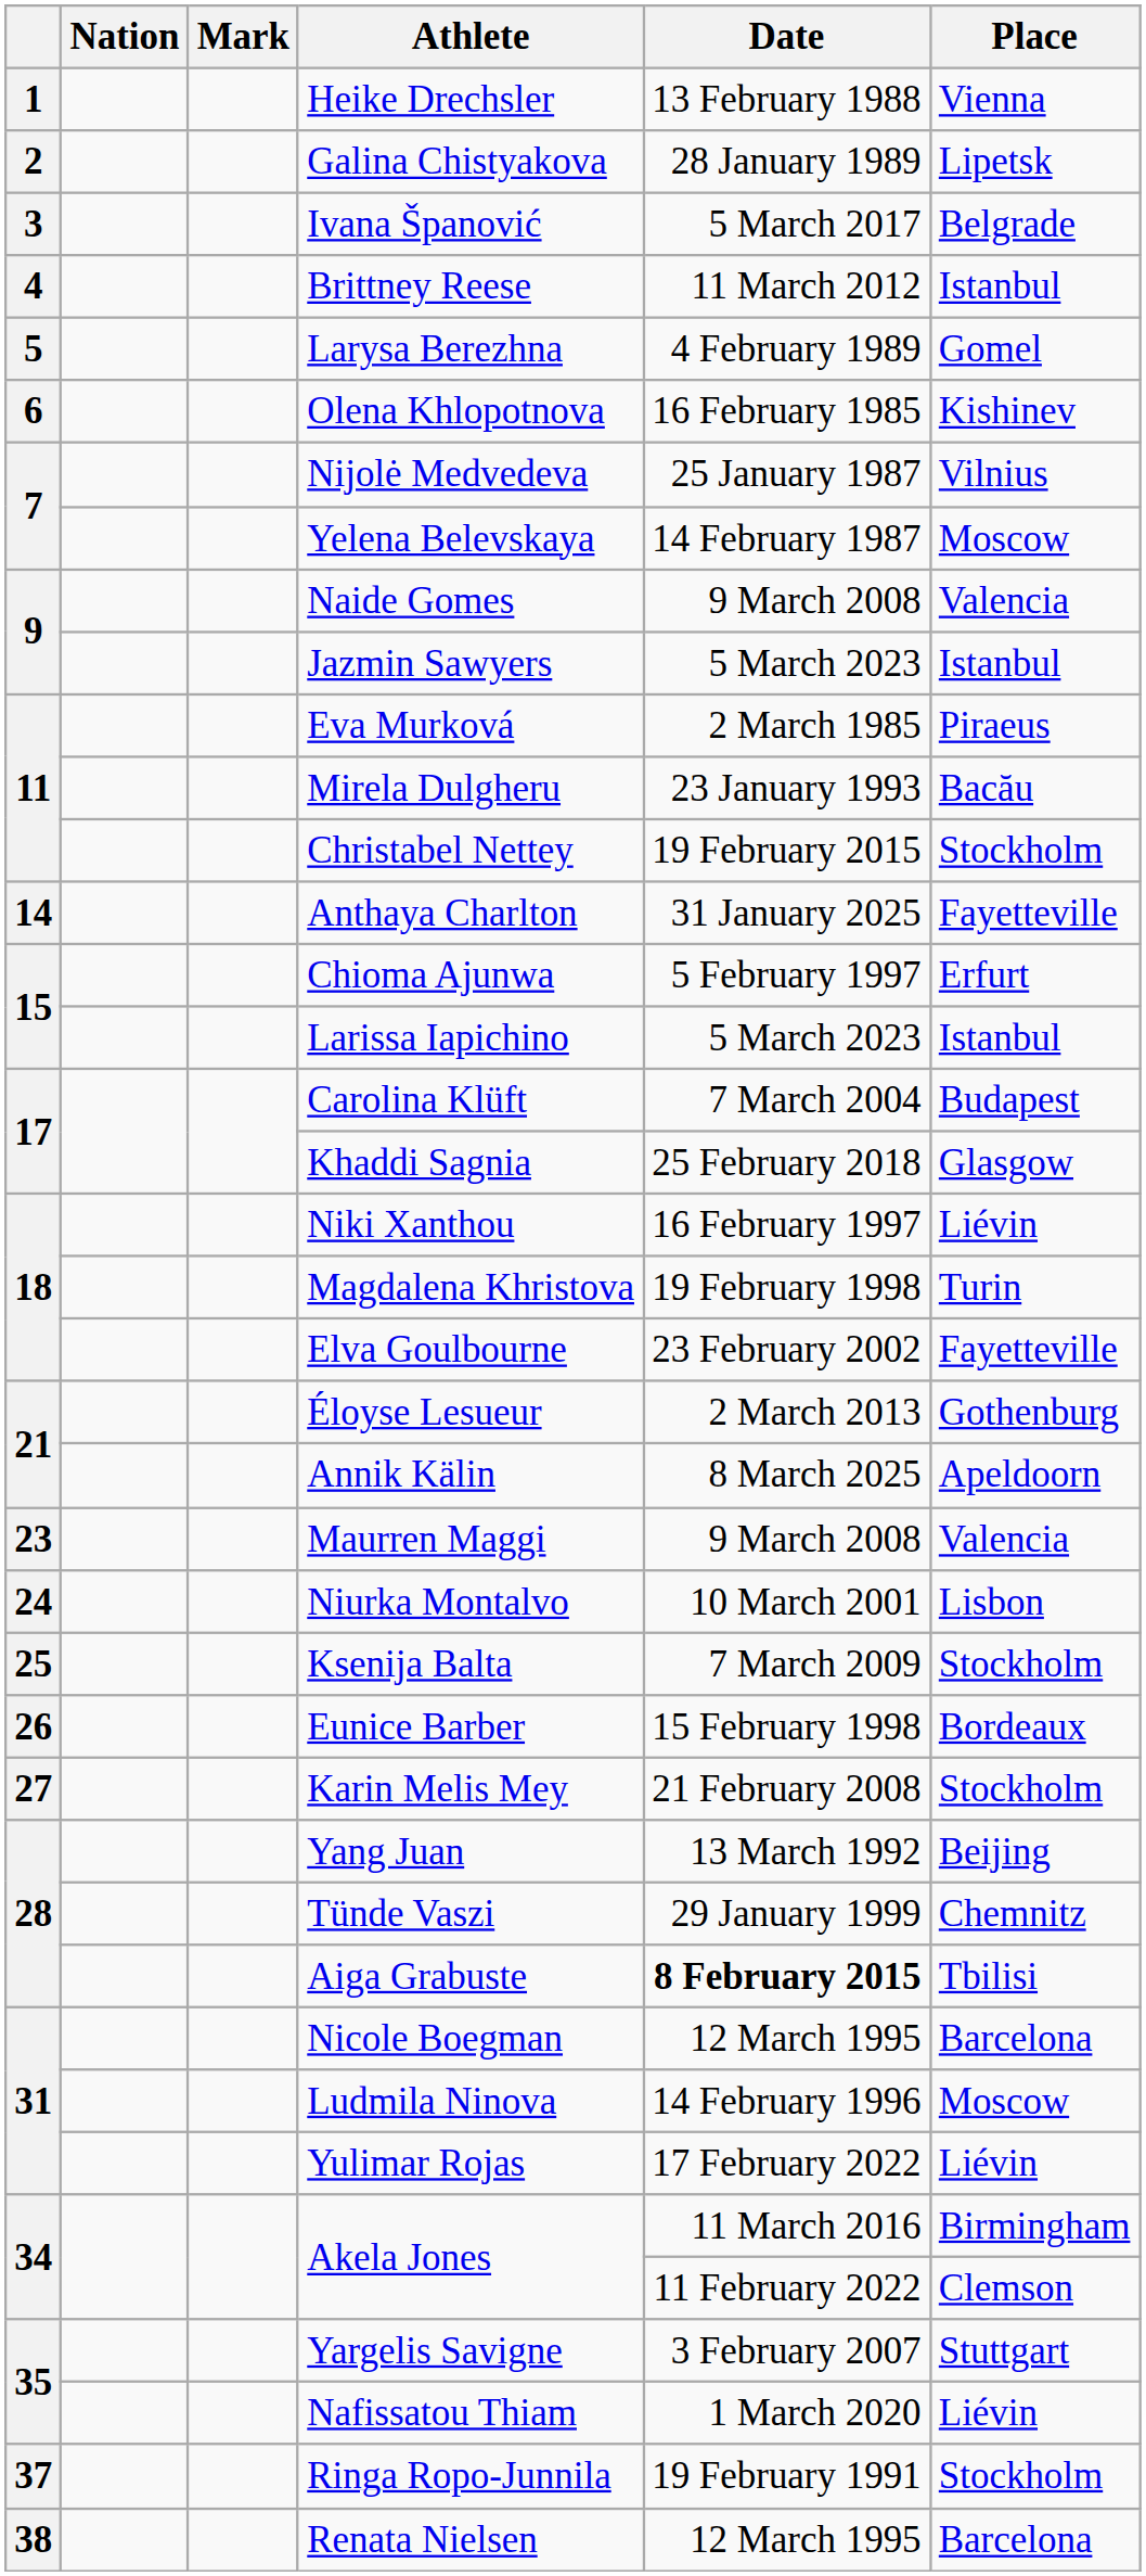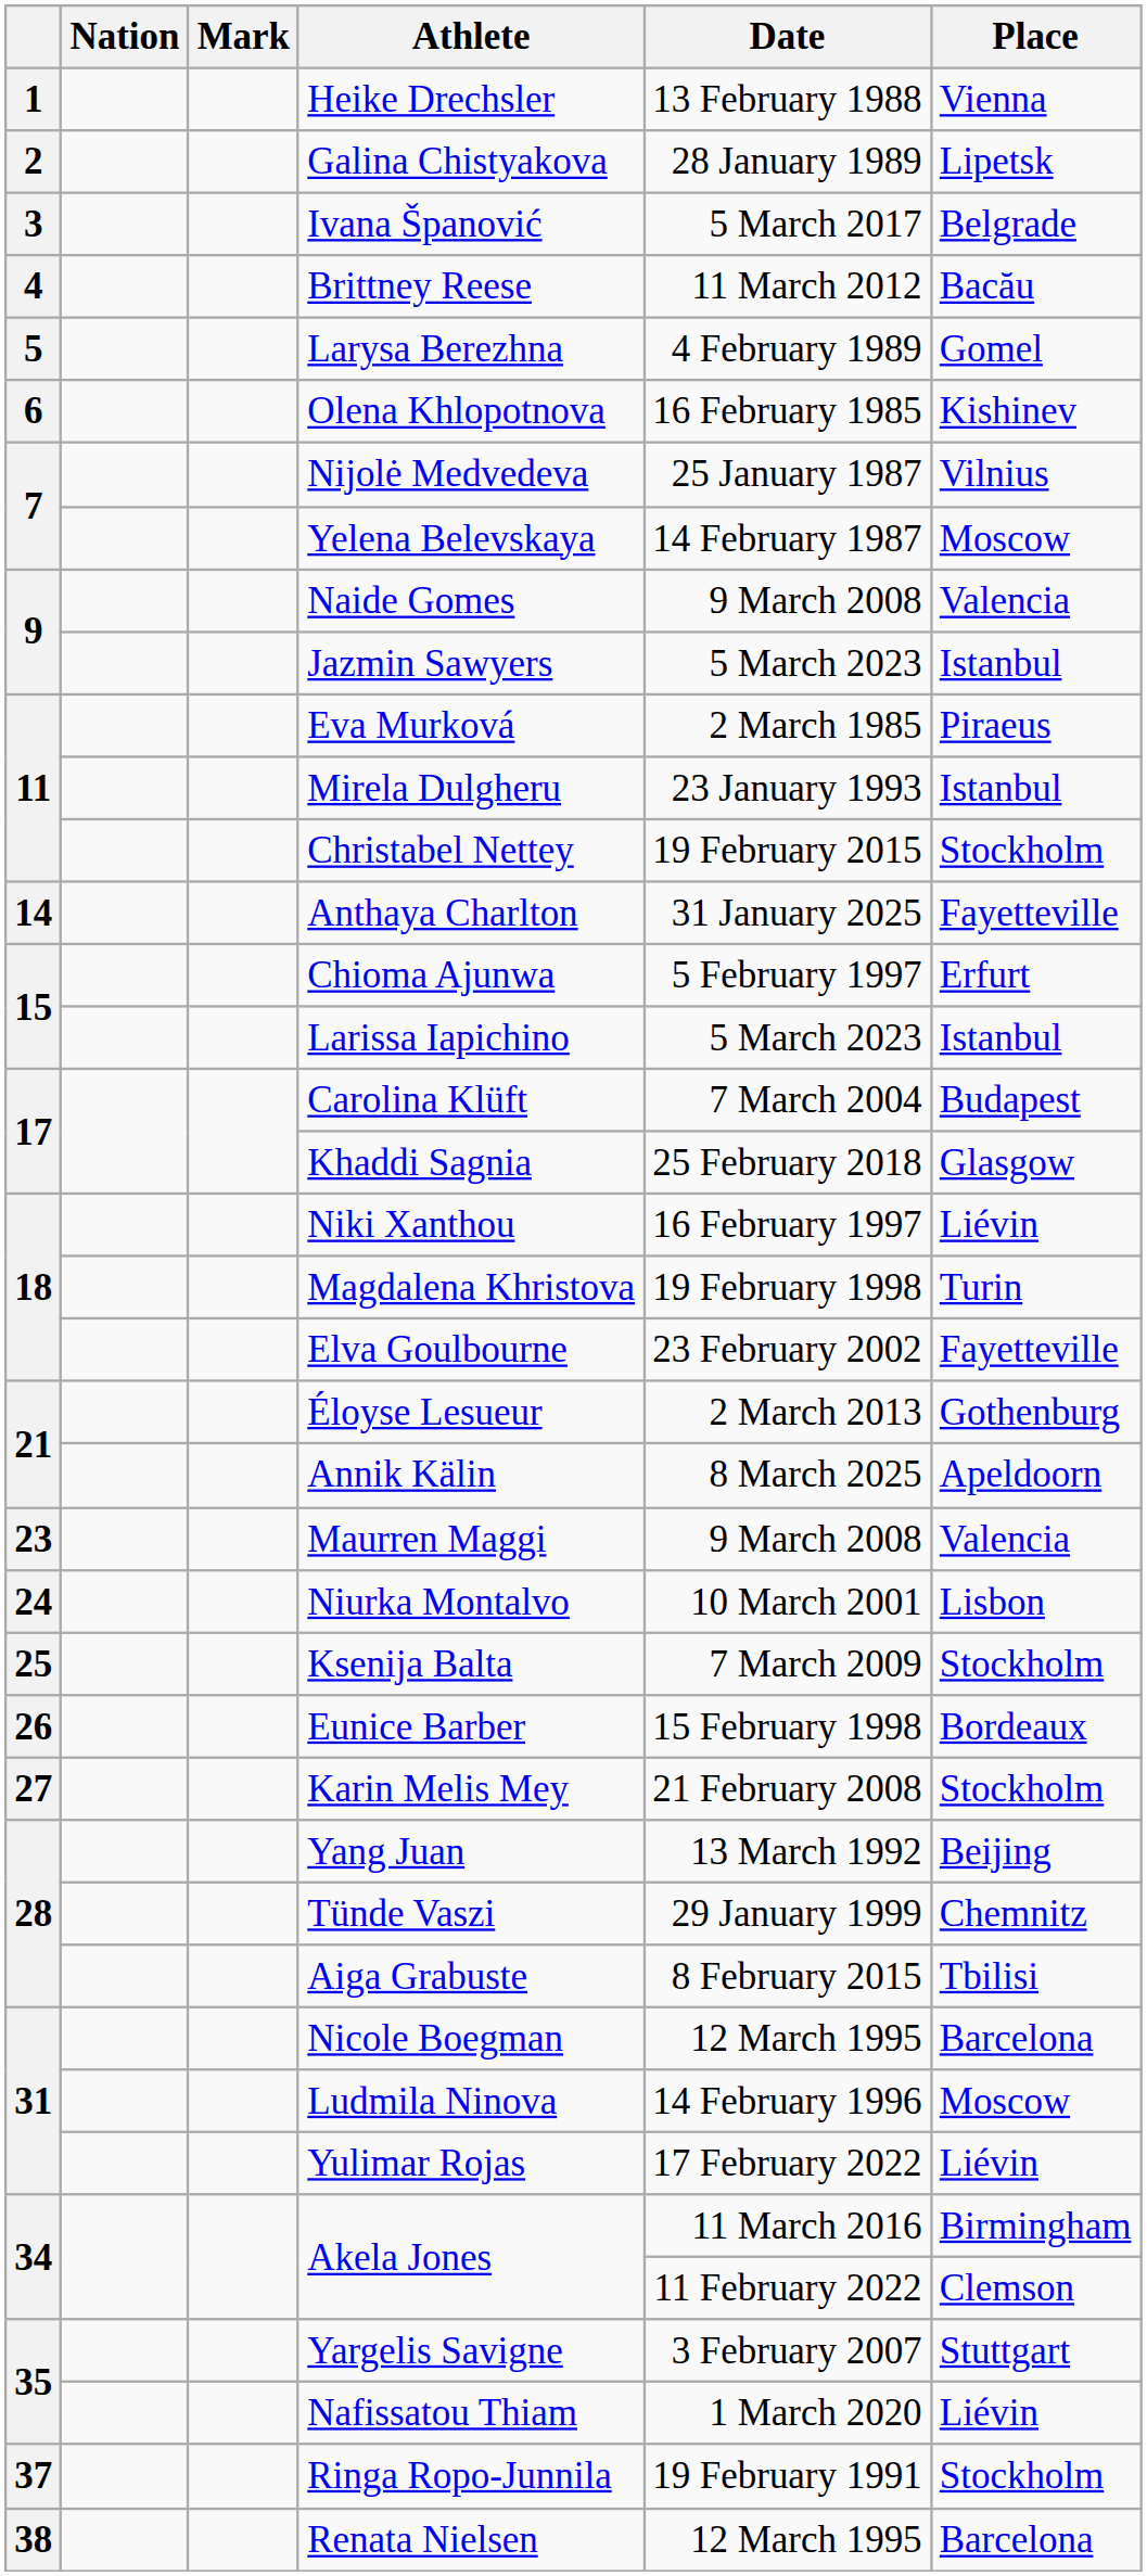Brittney Reese | Place: Istanbul -> Bacău
Mirela Dulgheru | Place: Bacău -> Istanbul
Aiga Grabuste | Date: bold -> normal
